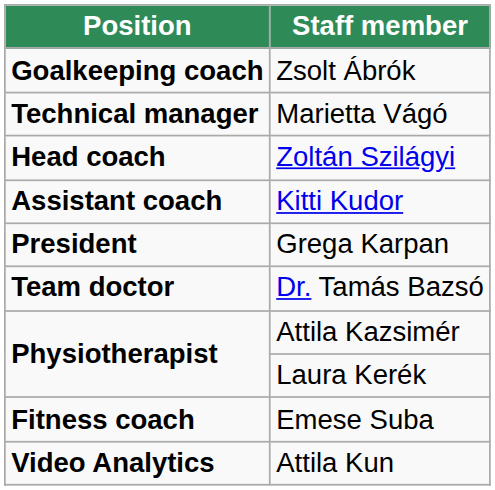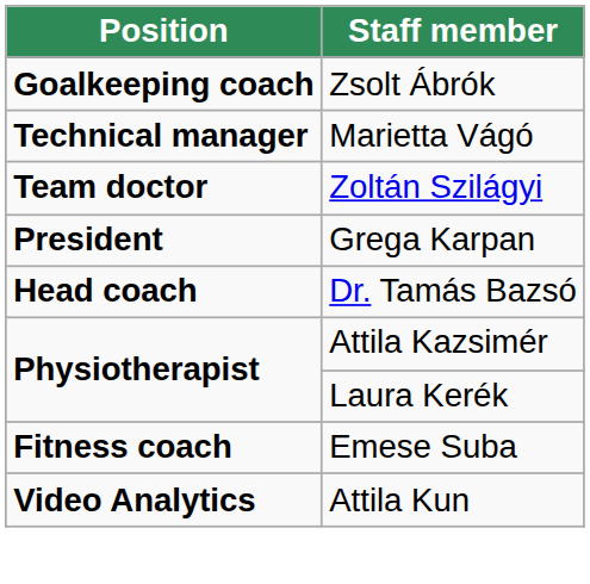Zoltán Szilágyi | Position: Head coach -> Team doctor
- row: Assistant coach | Kitti Kudor
Dr. Tamás Bazsó | Position: Team doctor -> Head coach
